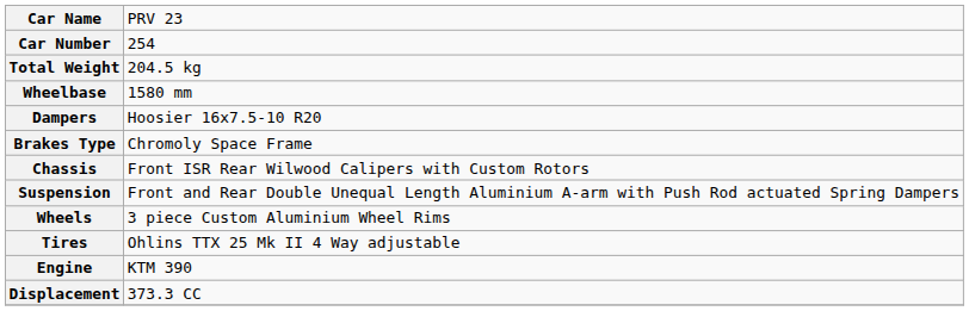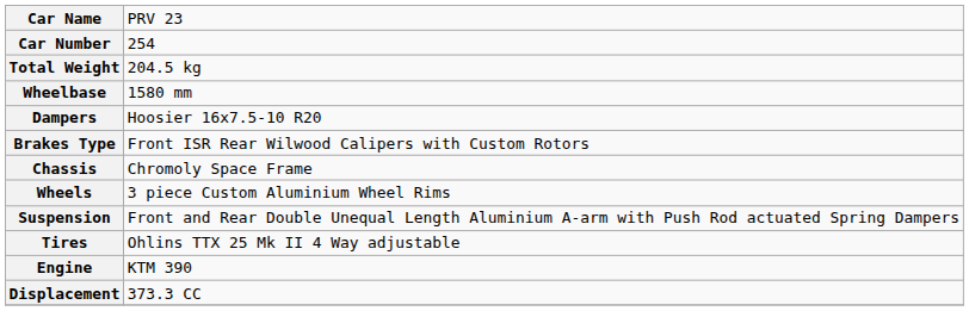Brakes Type | column 2: Chromoly Space Frame -> Front ISR Rear Wilwood Calipers with Custom Rotors
Chassis | column 2: Front ISR Rear Wilwood Calipers with Custom Rotors -> Chromoly Space Frame
rows swapped: Suspension <-> Wheels
